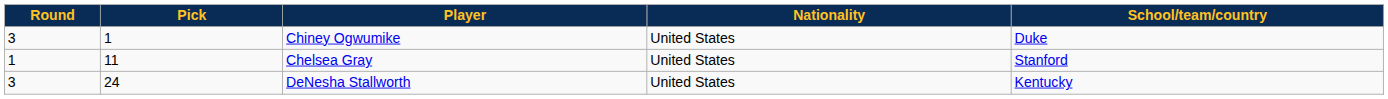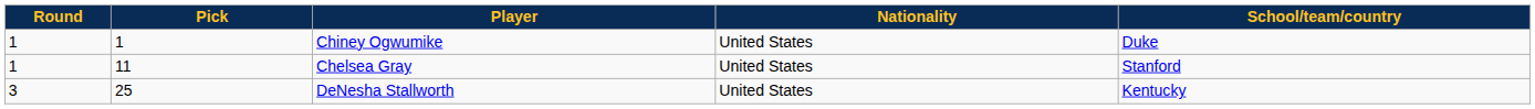Chiney Ogwumike | Round: 3 -> 1
DeNesha Stallworth | Pick: 24 -> 25
